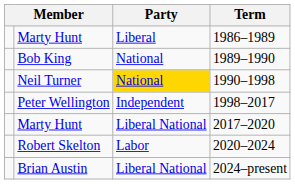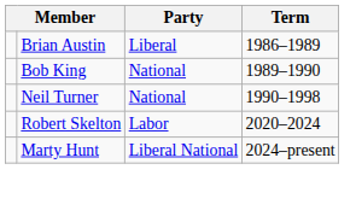1986–1989 | column 2: Marty Hunt -> Brian Austin
1990–1998 | Party: gold background -> no background
- row: Peter Wellington | Independent | 1998–2017
- row: Marty Hunt | Liberal National | 2017–2020
2024–present | column 2: Brian Austin -> Marty Hunt
